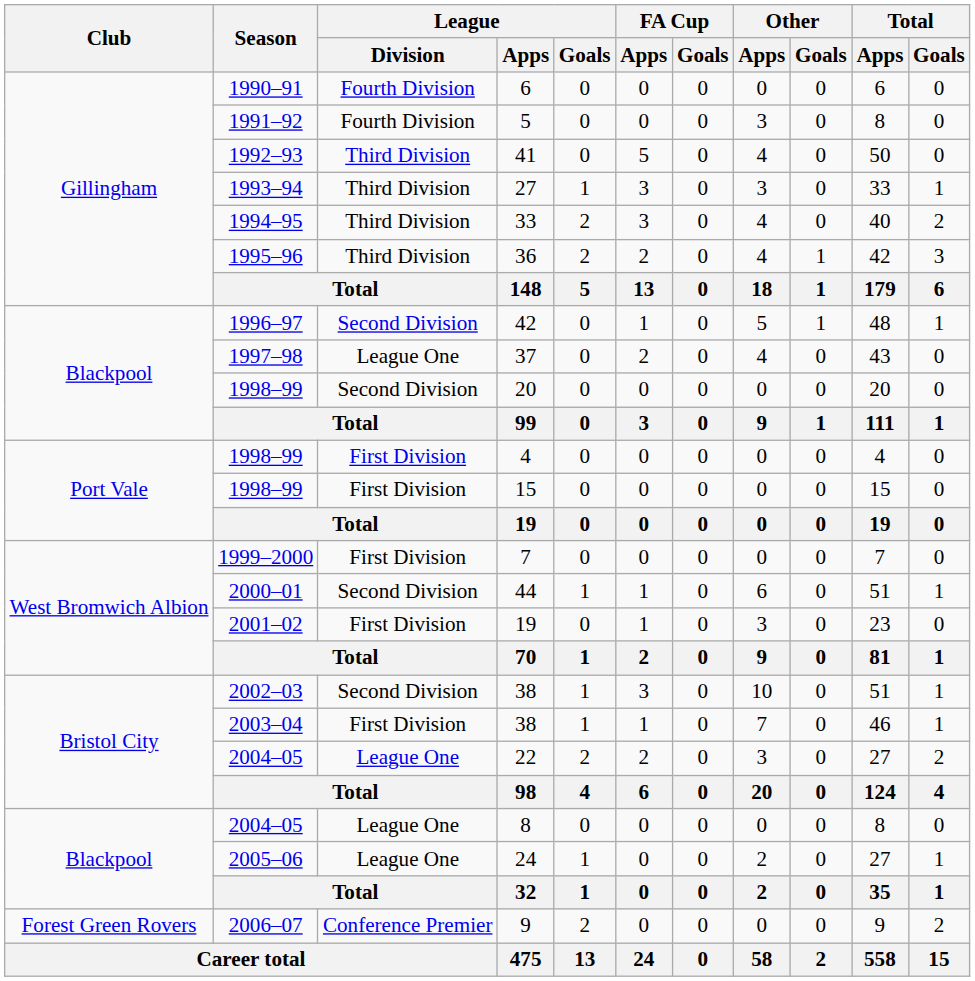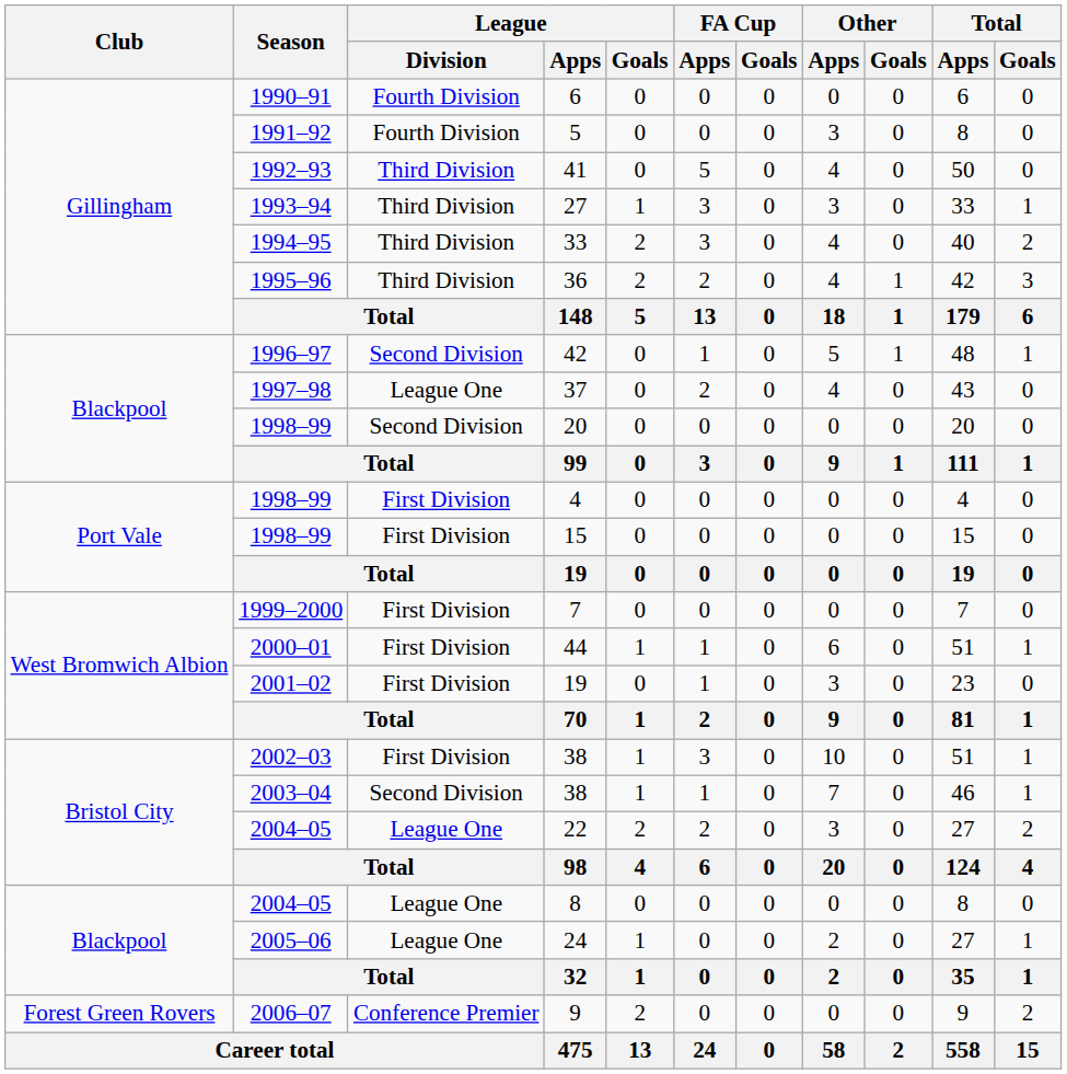44 | League / Division: Second Division -> First Division
2002–03 / 38 | League / Division: Second Division -> First Division
2003–04 / 38 | League / Division: First Division -> Second Division
